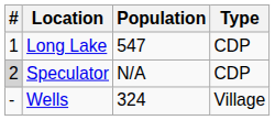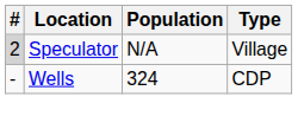- row: 1 | Long Lake | 547 | CDP
Speculator | Type: CDP -> Village
Wells | Type: Village -> CDP
